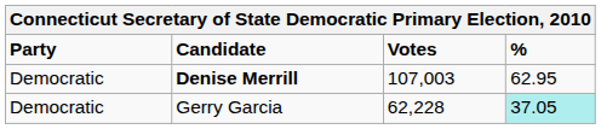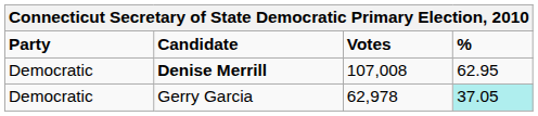Denise Merrill | Votes: 107,003 -> 107,008
Gerry Garcia | Votes: 62,228 -> 62,978
